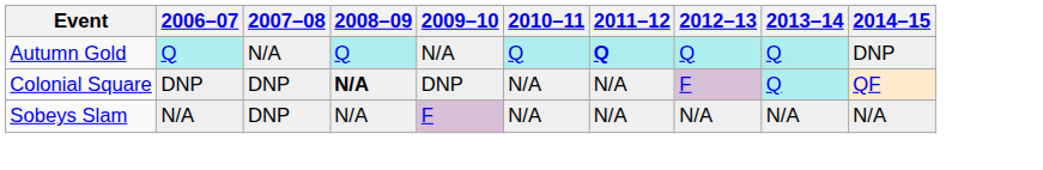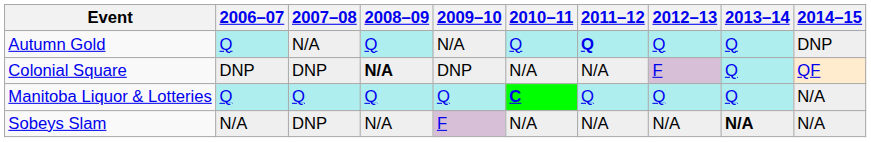+ row: Manitoba Liquor & Lotteries | Q | Q | Q | Q | C | Q | Q | Q | N/A
Sobeys Slam | 2013–14: normal -> bold
